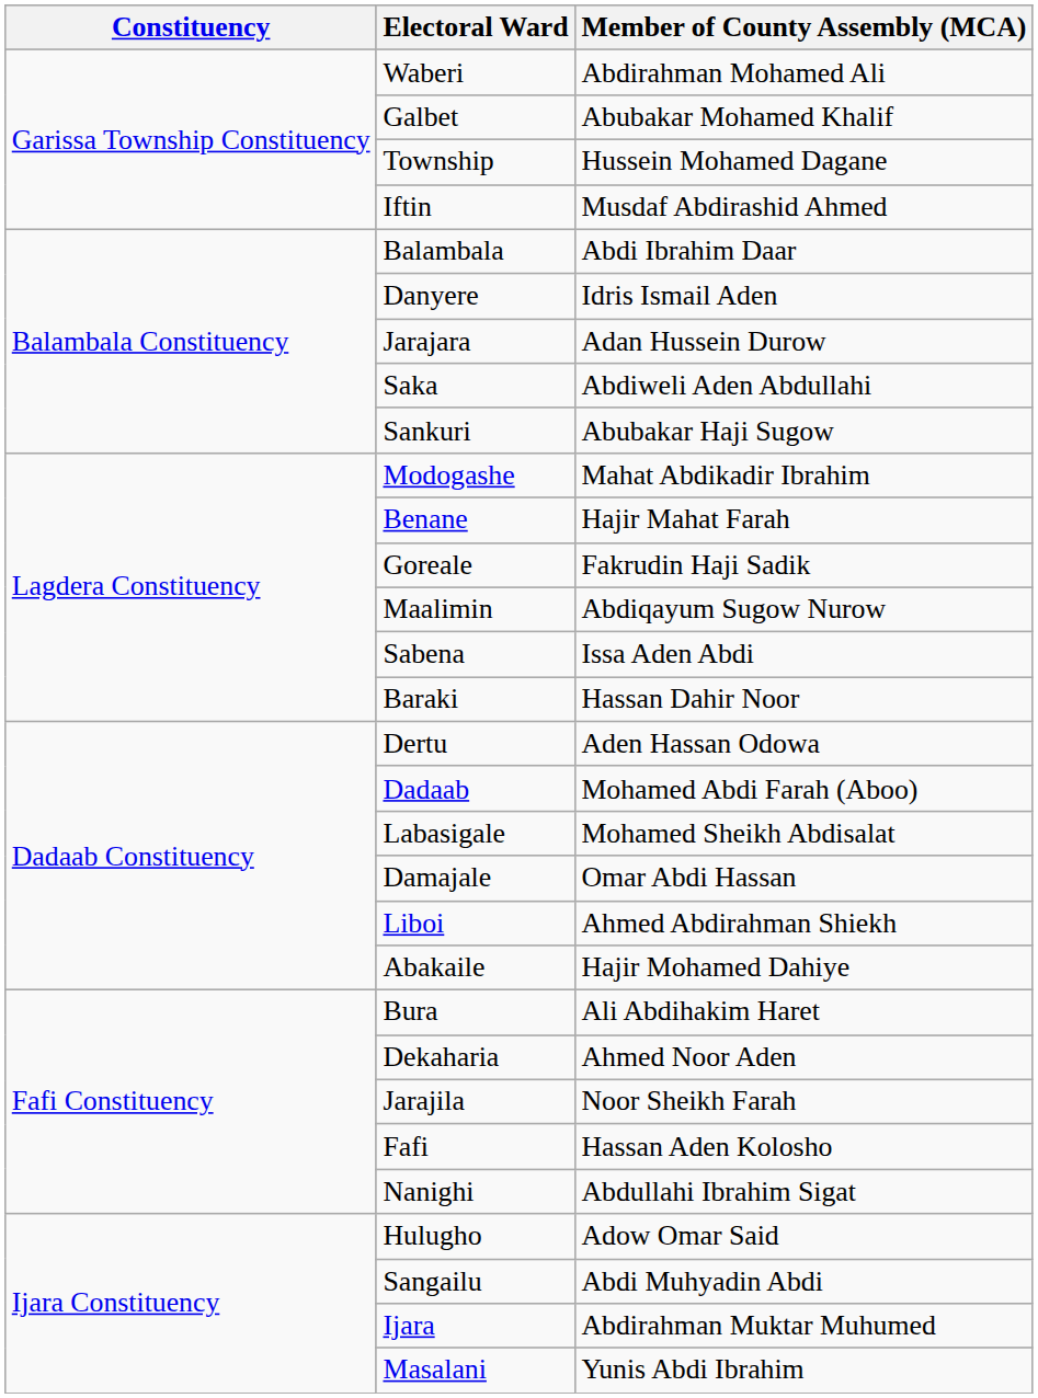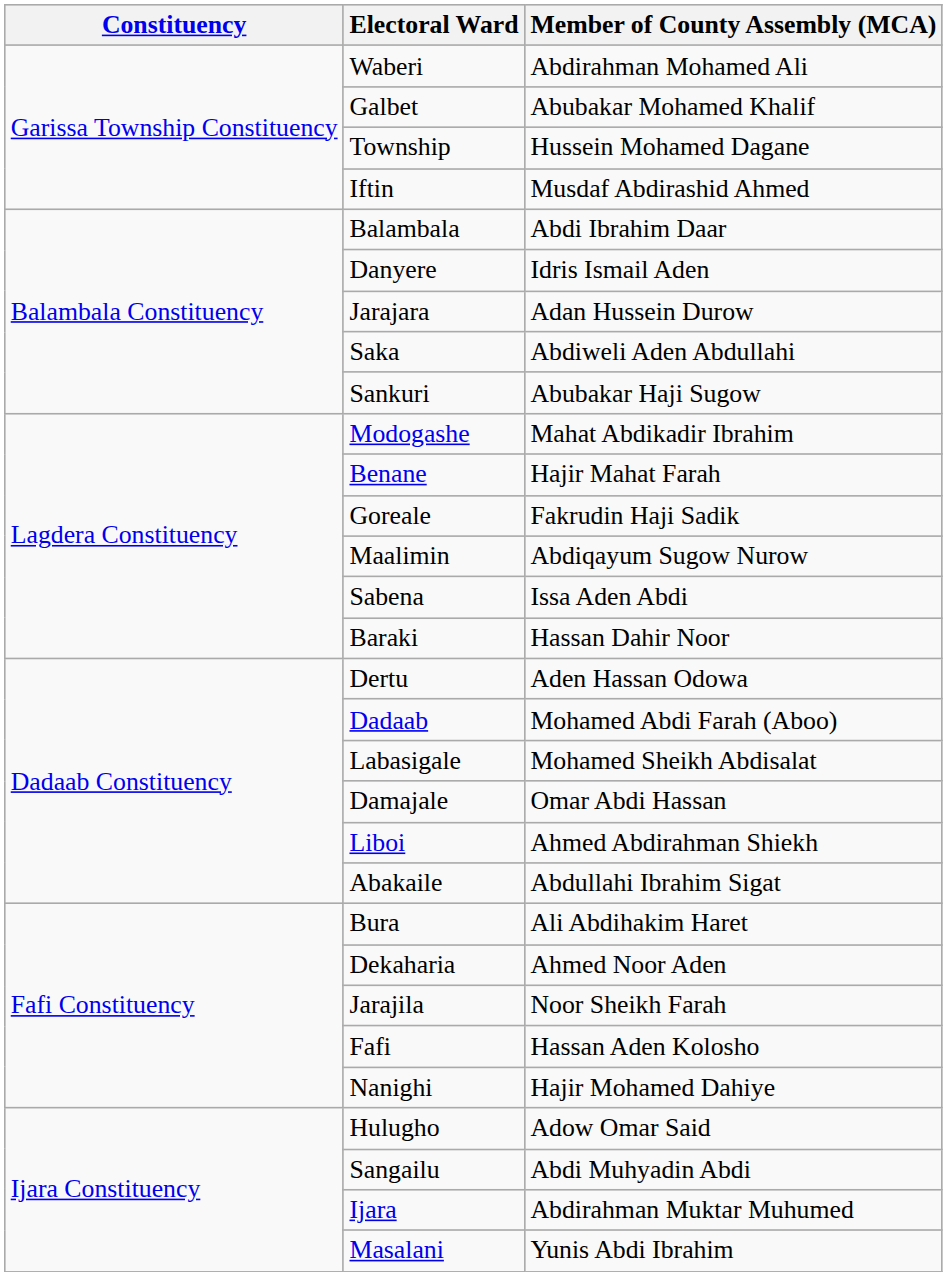Abakaile | Member of County Assembly (MCA): Hajir Mohamed Dahiye -> Abdullahi Ibrahim Sigat
Nanighi | Member of County Assembly (MCA): Abdullahi Ibrahim Sigat -> Hajir Mohamed Dahiye
